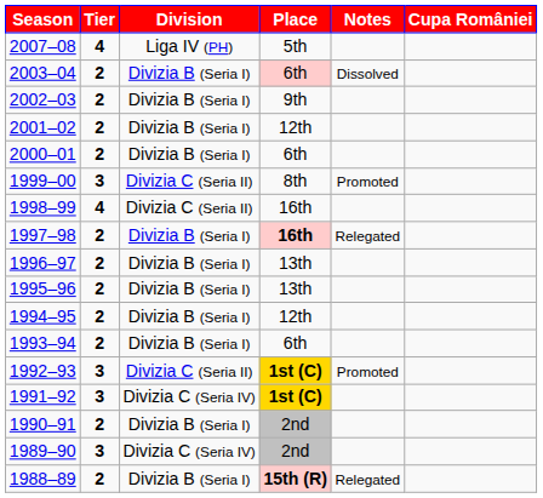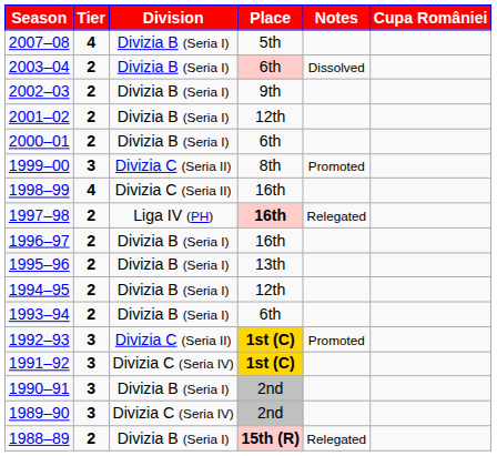2007–08 | Division: Liga IV (PH) -> Divizia B (Seria I)
1997–98 | Division: Divizia B (Seria I) -> Liga IV (PH)
1996–97 | Place: 13th -> 16th
1990–91 | Tier: 2 -> 3
